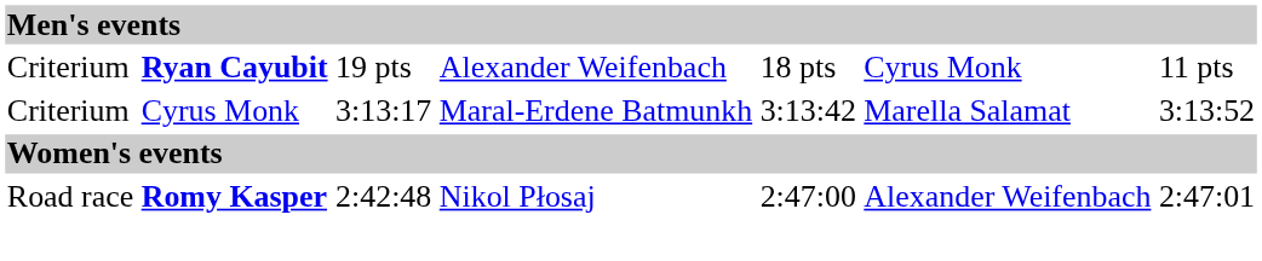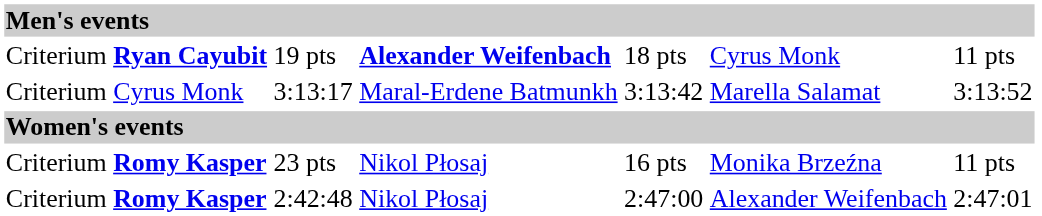19 pts | column 4: normal -> bold
+ row: Criterium | Romy Kasper | 23 pts | Nikol Płosaj | 16 pts | Monika Brzeźna | 11 pts
2:42:48 | column 1: Road race -> Criterium
